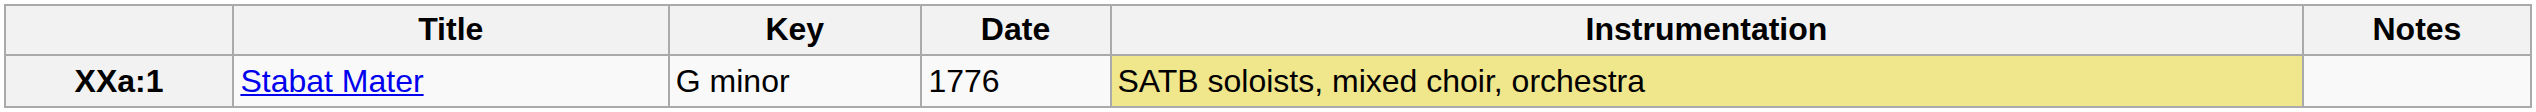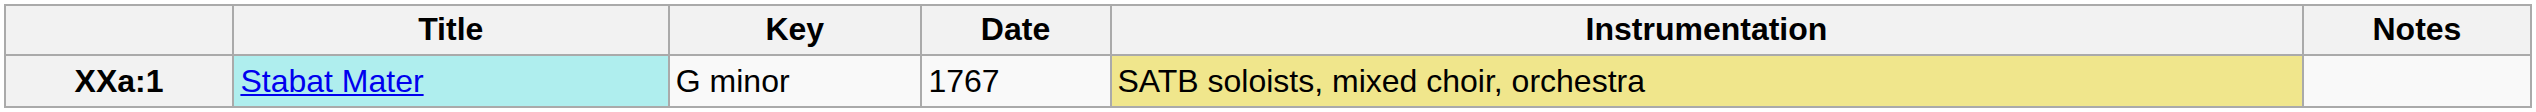XXa:1 | Title: no background -> paleturquoise background
XXa:1 | Date: 1776 -> 1767
